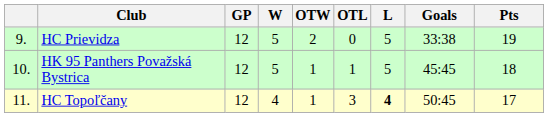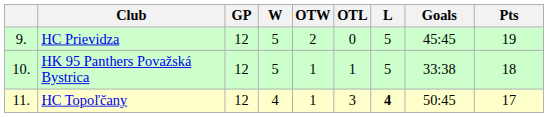HC Prievidza | Goals: 33:38 -> 45:45
HK 95 Panthers Považská Bystrica | Goals: 45:45 -> 33:38
